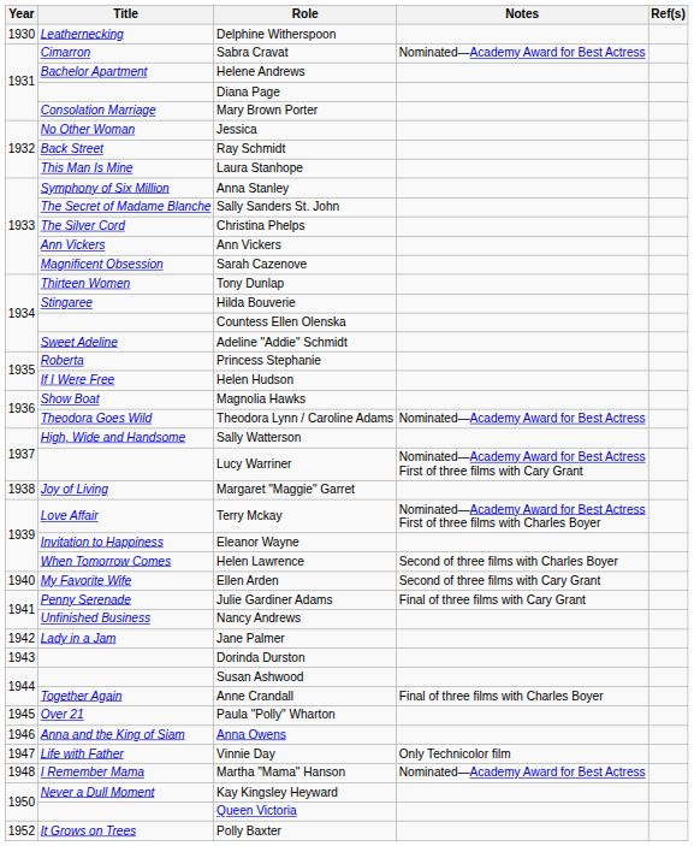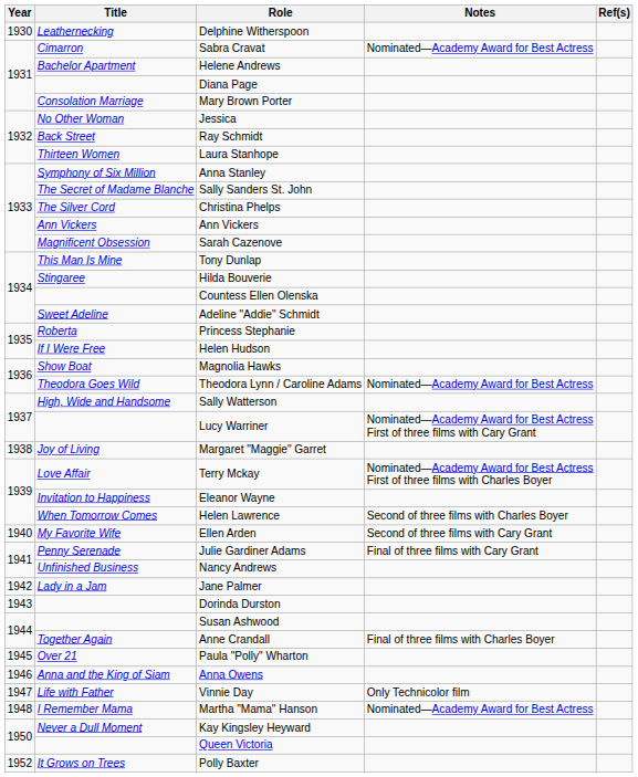Laura Stanhope | Title: This Man Is Mine -> Thirteen Women
Tony Dunlap | Title: Thirteen Women -> This Man Is Mine
